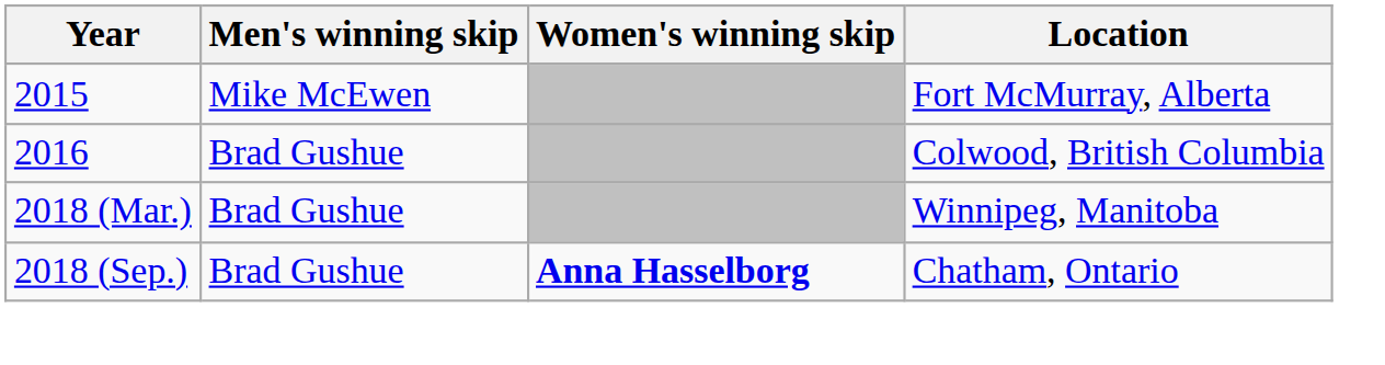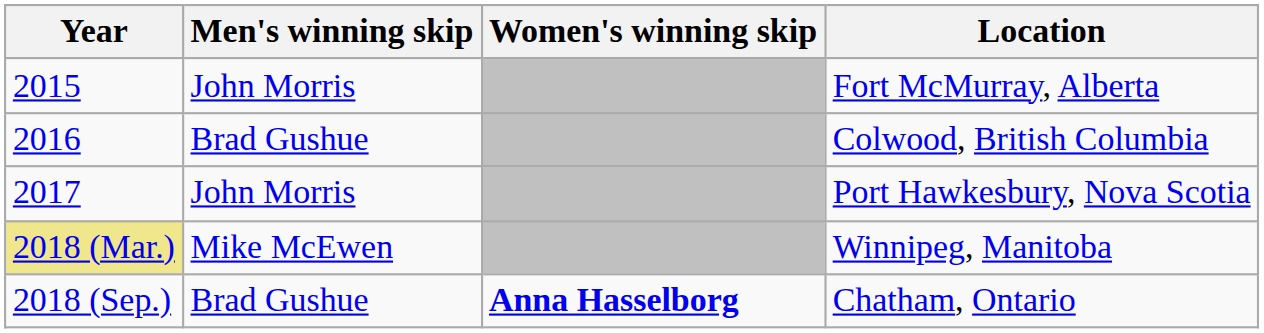Fort McMurray, Alberta | Men's winning skip: Mike McEwen -> John Morris
+ row: 2017 | John Morris | Port Hawkesbury, Nova Scotia
Winnipeg, Manitoba | Year: no background -> khaki background
Winnipeg, Manitoba | Men's winning skip: Brad Gushue -> Mike McEwen
